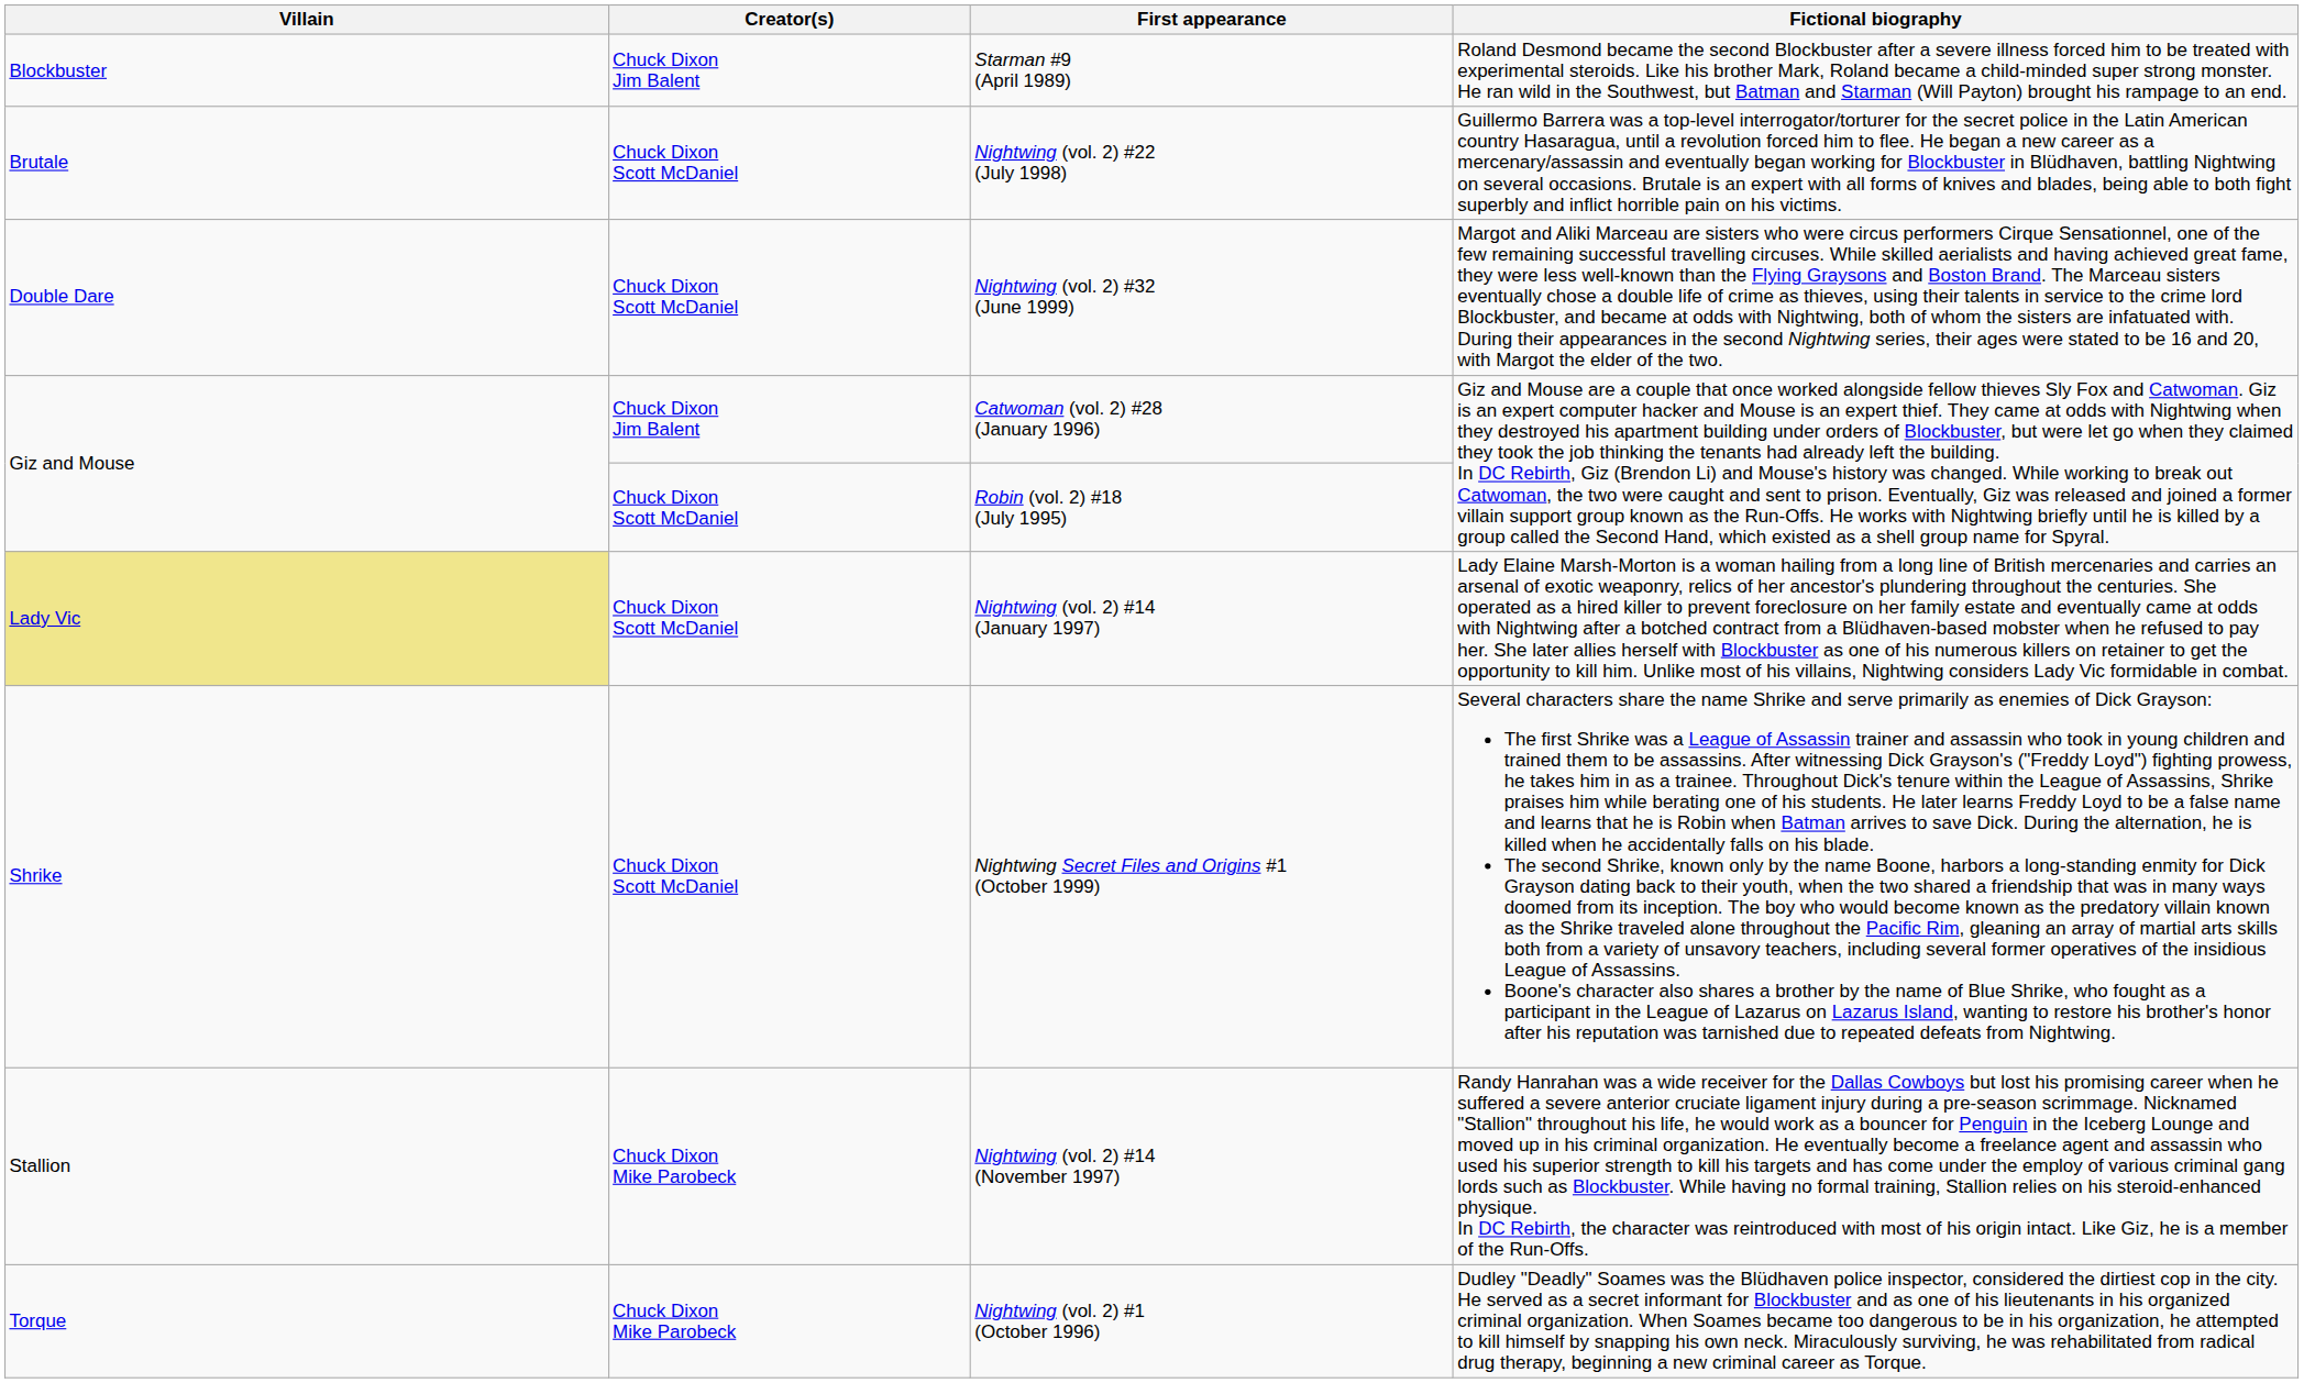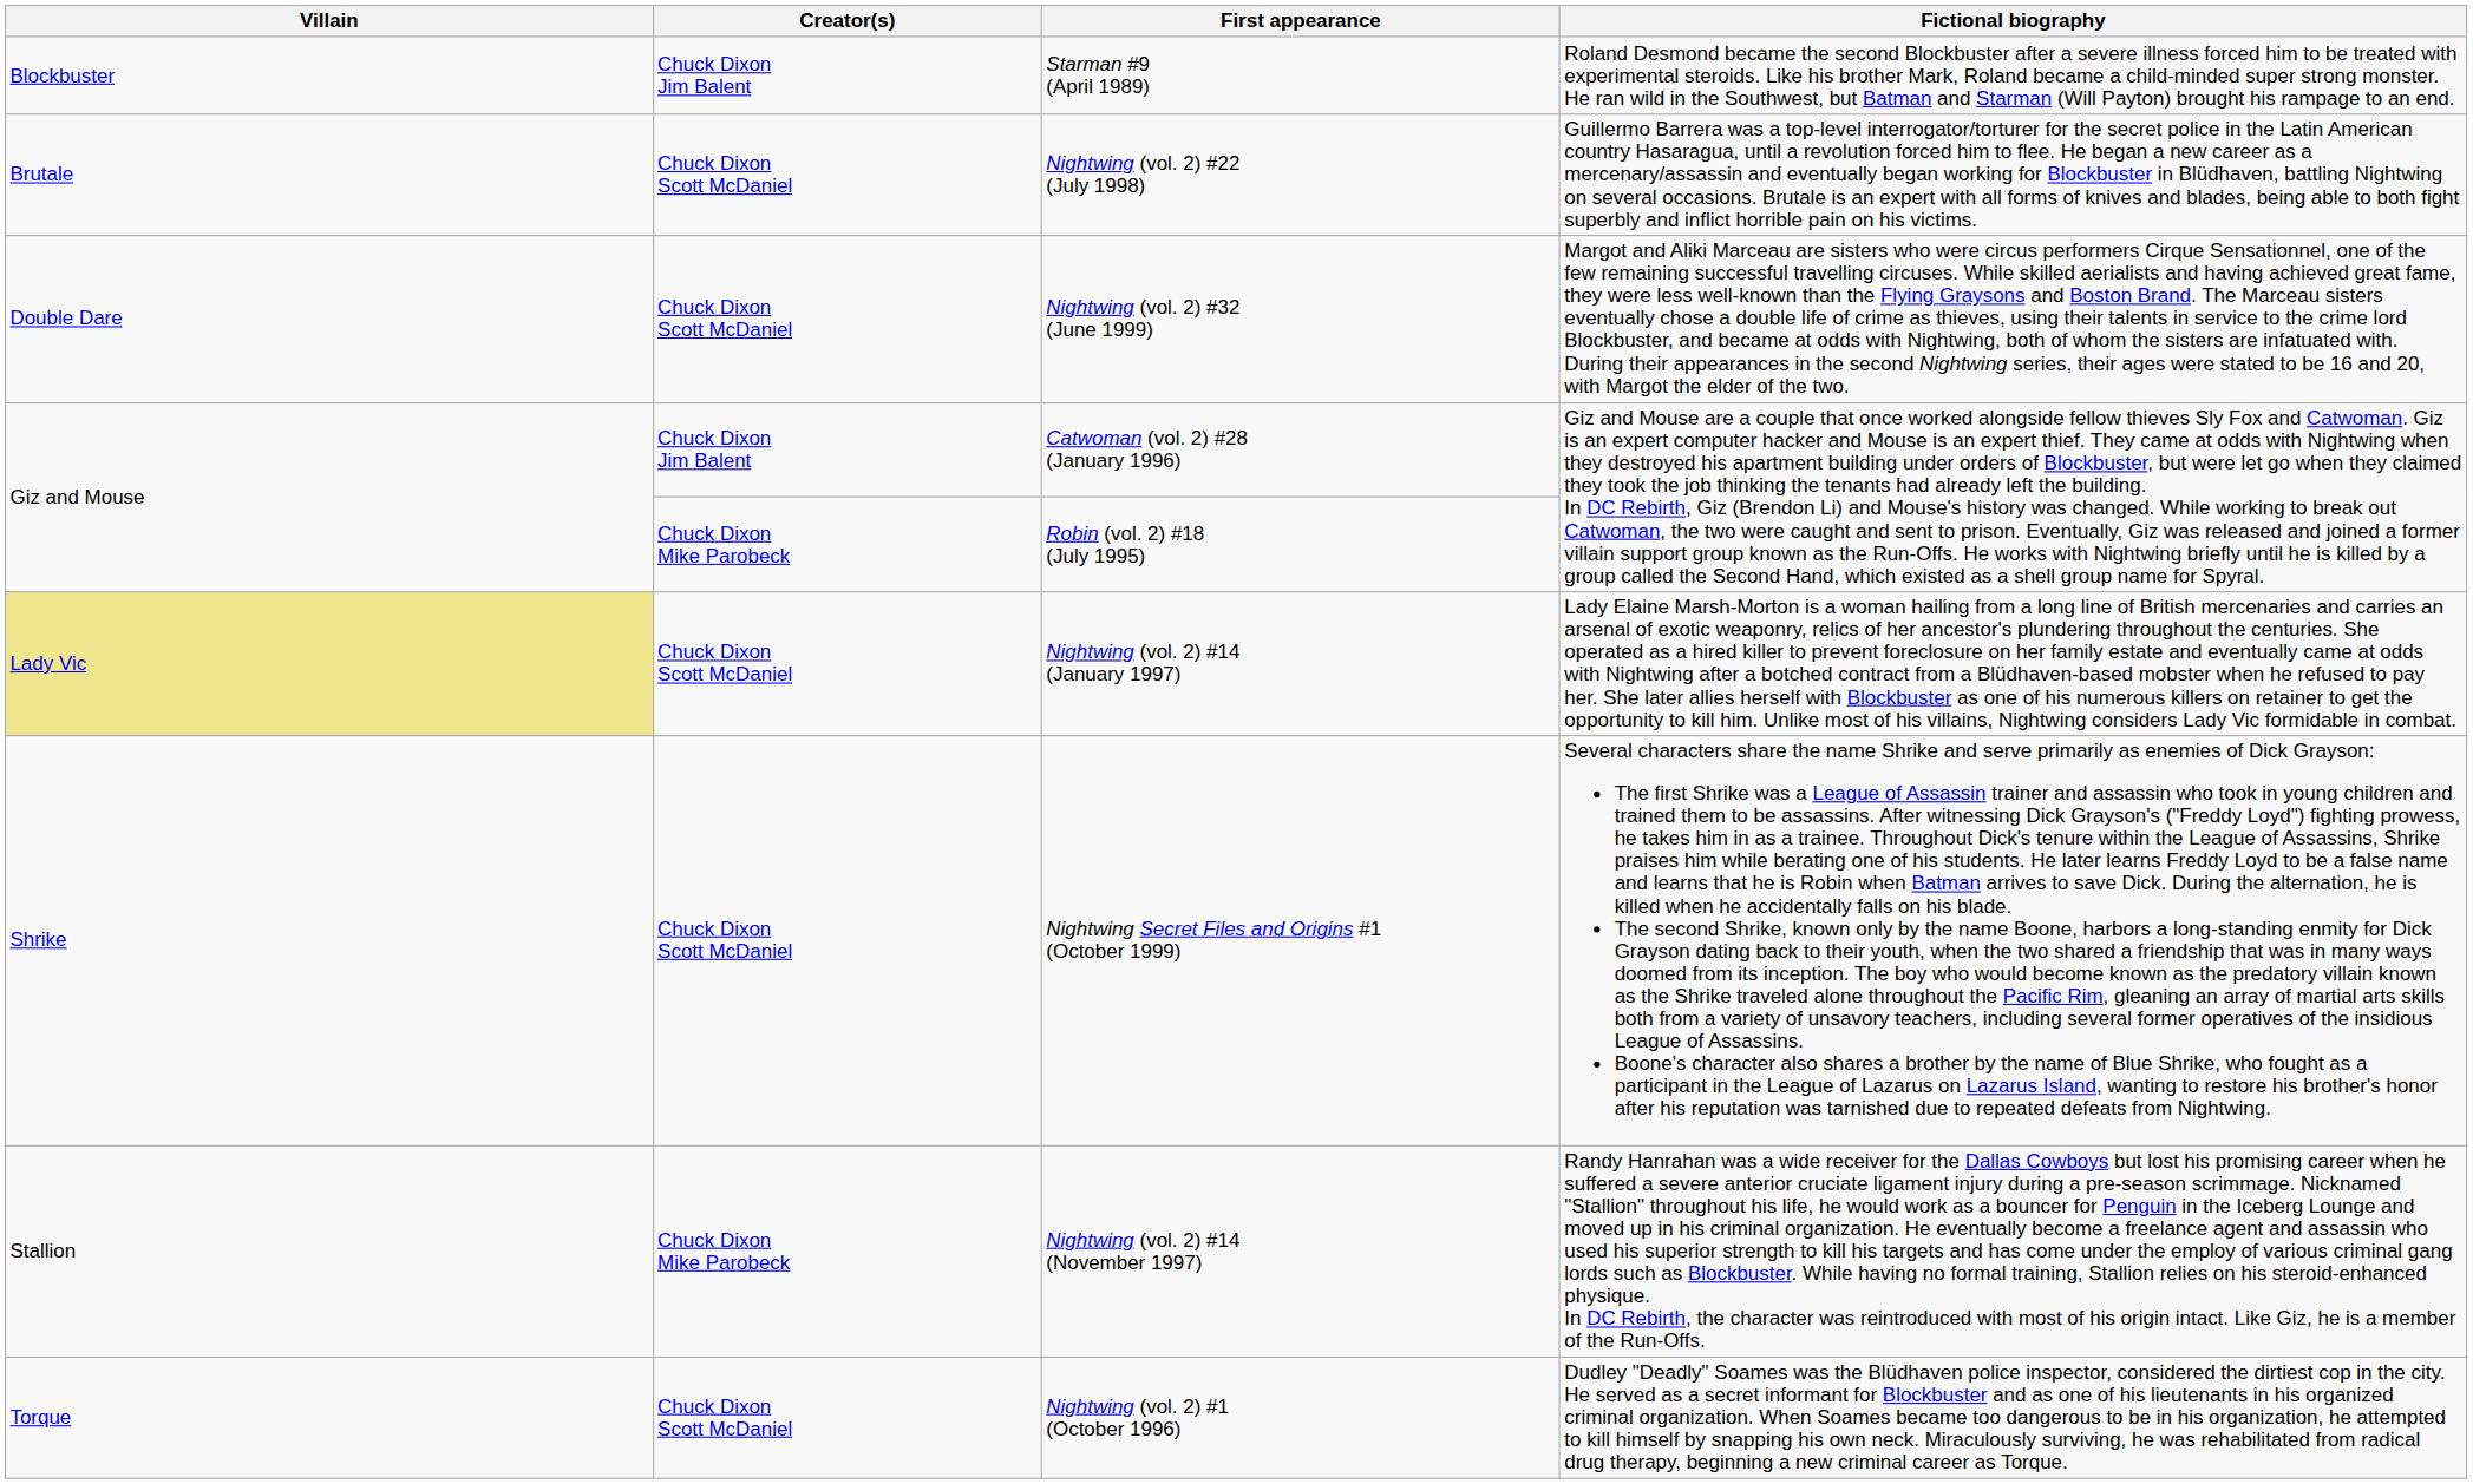Robin (vol. 2) #18 (July 1995) | Creator(s): Chuck Dixon Scott McDaniel -> Chuck Dixon Mike Parobeck
Nightwing (vol. 2) #1 (October 1996) | Creator(s): Chuck Dixon Mike Parobeck -> Chuck Dixon Scott McDaniel
